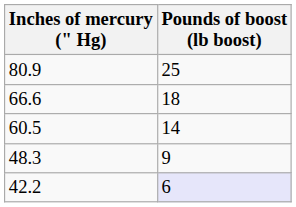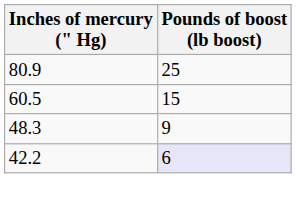- row: 66.6 | 18
60.5 | Pounds of boost (lb boost): 14 -> 15
